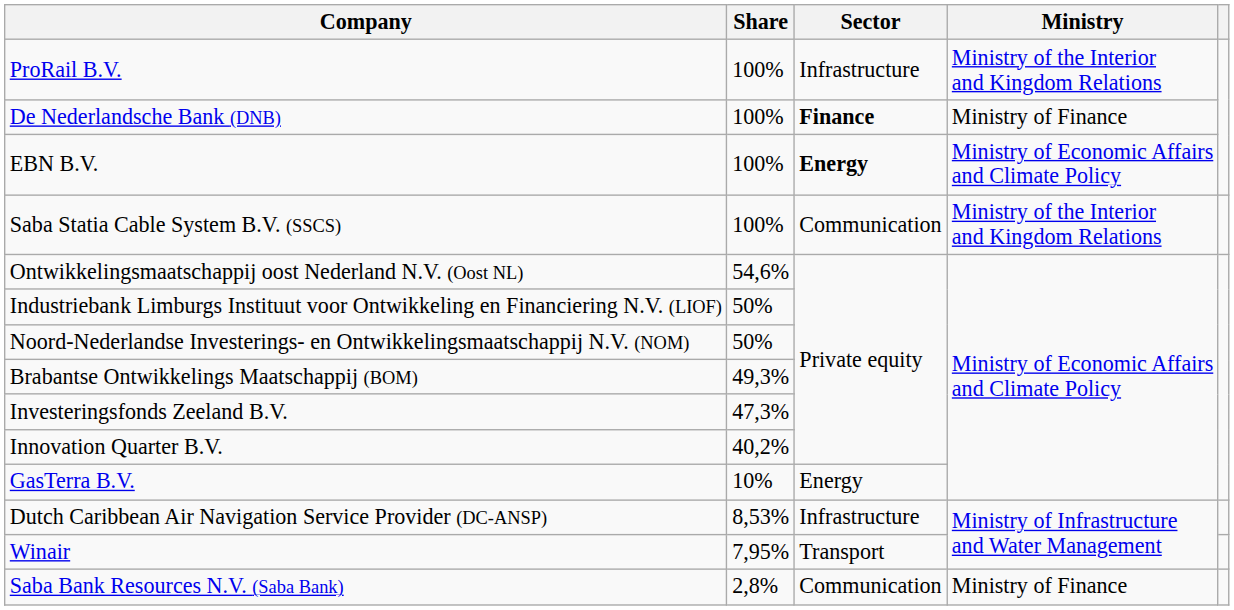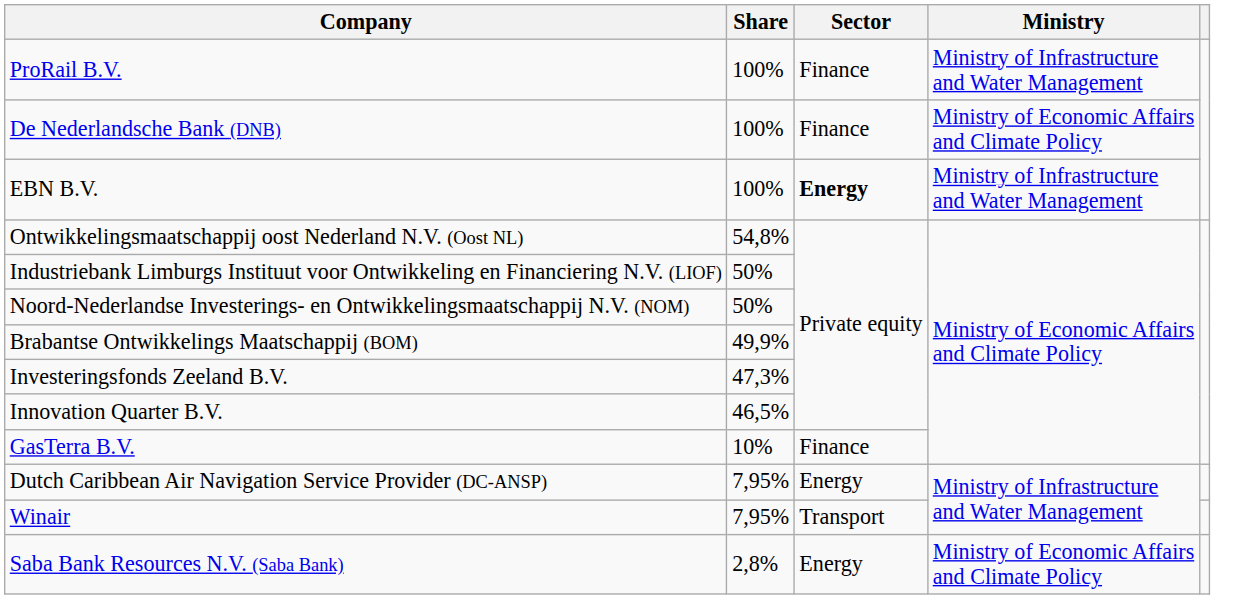ProRail B.V. | Sector: Infrastructure -> Finance
ProRail B.V. | Ministry: Ministry of the Interior and Kingdom Relations -> Ministry of Infrastructure and Water Management
De Nederlandsche Bank (DNB) | Sector: bold -> normal
De Nederlandsche Bank (DNB) | Ministry: Ministry of Finance -> Ministry of Economic Affairs and Climate Policy
EBN B.V. | Ministry: Ministry of Economic Affairs and Climate Policy -> Ministry of Infrastructure and Water Management
- row: Saba Statia Cable System B.V. (SSCS) | 100% | Communication | Ministry of the Interior and Kingdom Relations
Ontwikkelingsmaatschappij oost Nederland N.V. (Oost NL) | Share: 54,6% -> 54,8%
Brabantse Ontwikkelings Maatschappij (BOM) | Share: 49,3% -> 49,9%
Innovation Quarter B.V. | Share: 40,2% -> 46,5%
GasTerra B.V. | Sector: Energy -> Finance
Dutch Caribbean Air Navigation Service Provider (DC-ANSP) | Share: 8,53% -> 7,95%
Dutch Caribbean Air Navigation Service Provider (DC-ANSP) | Sector: Infrastructure -> Energy
Saba Bank Resources N.V. (Saba Bank) | Sector: Communication -> Energy
Saba Bank Resources N.V. (Saba Bank) | Ministry: Ministry of Finance -> Ministry of Economic Affairs and Climate Policy
